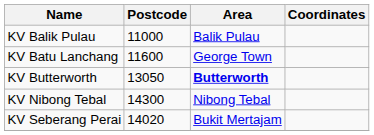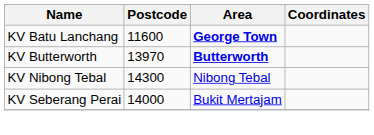- row: KV Balik Pulau | 11000 | Balik Pulau
KV Batu Lanchang | Area: normal -> bold
KV Butterworth | Postcode: 13050 -> 13970
KV Seberang Perai | Postcode: 14020 -> 14000
